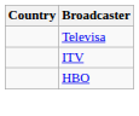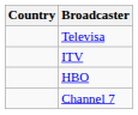+ row: Channel 7
